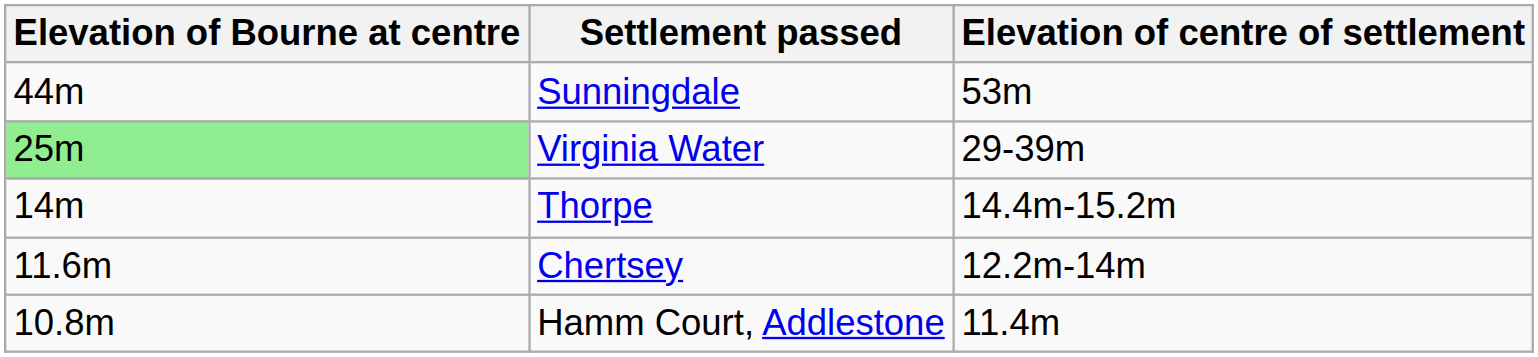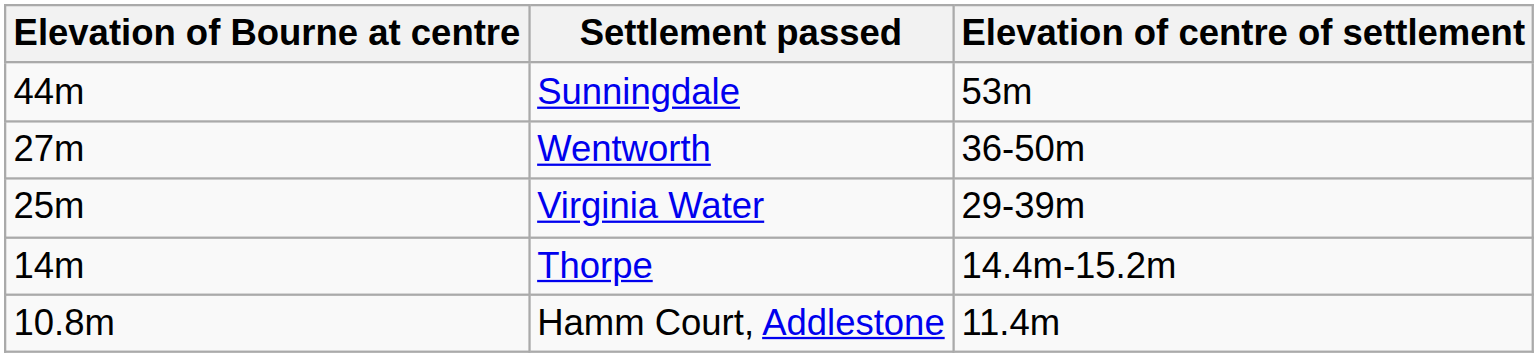+ row: 27m | Wentworth | 36-50m
Virginia Water | Elevation of Bourne at centre: lightgreen background -> no background
- row: 11.6m | Chertsey | 12.2m-14m
